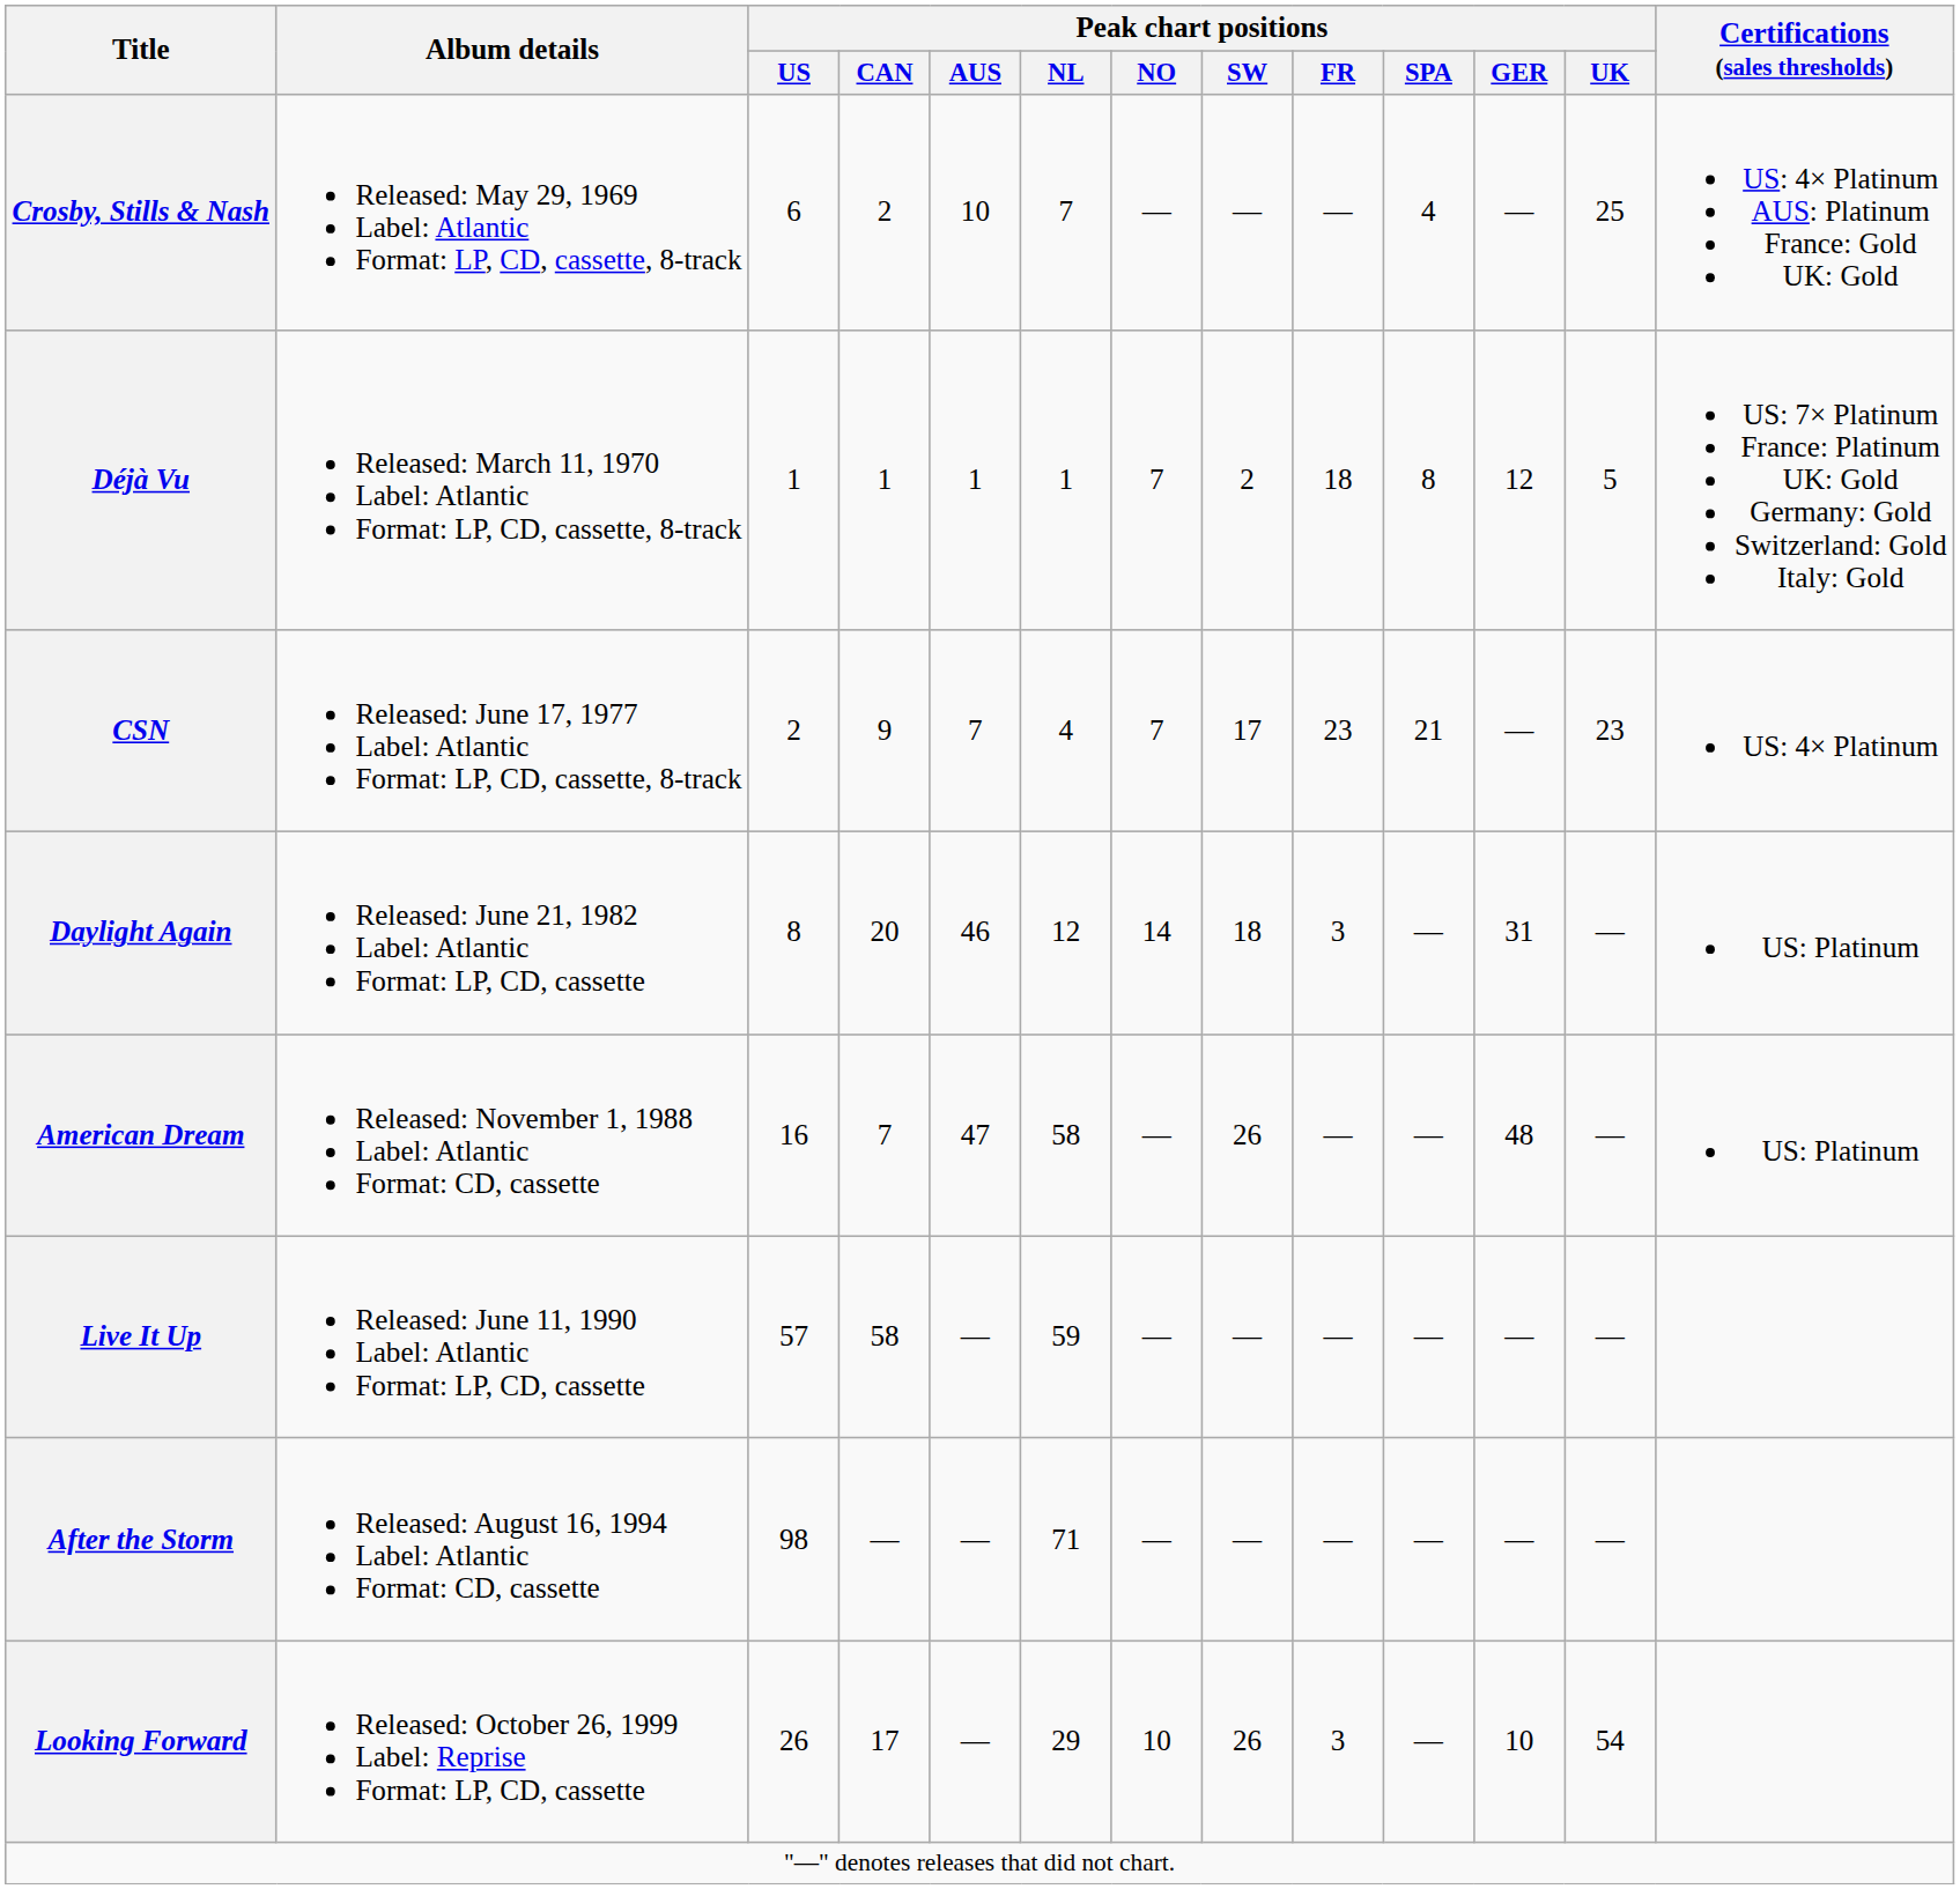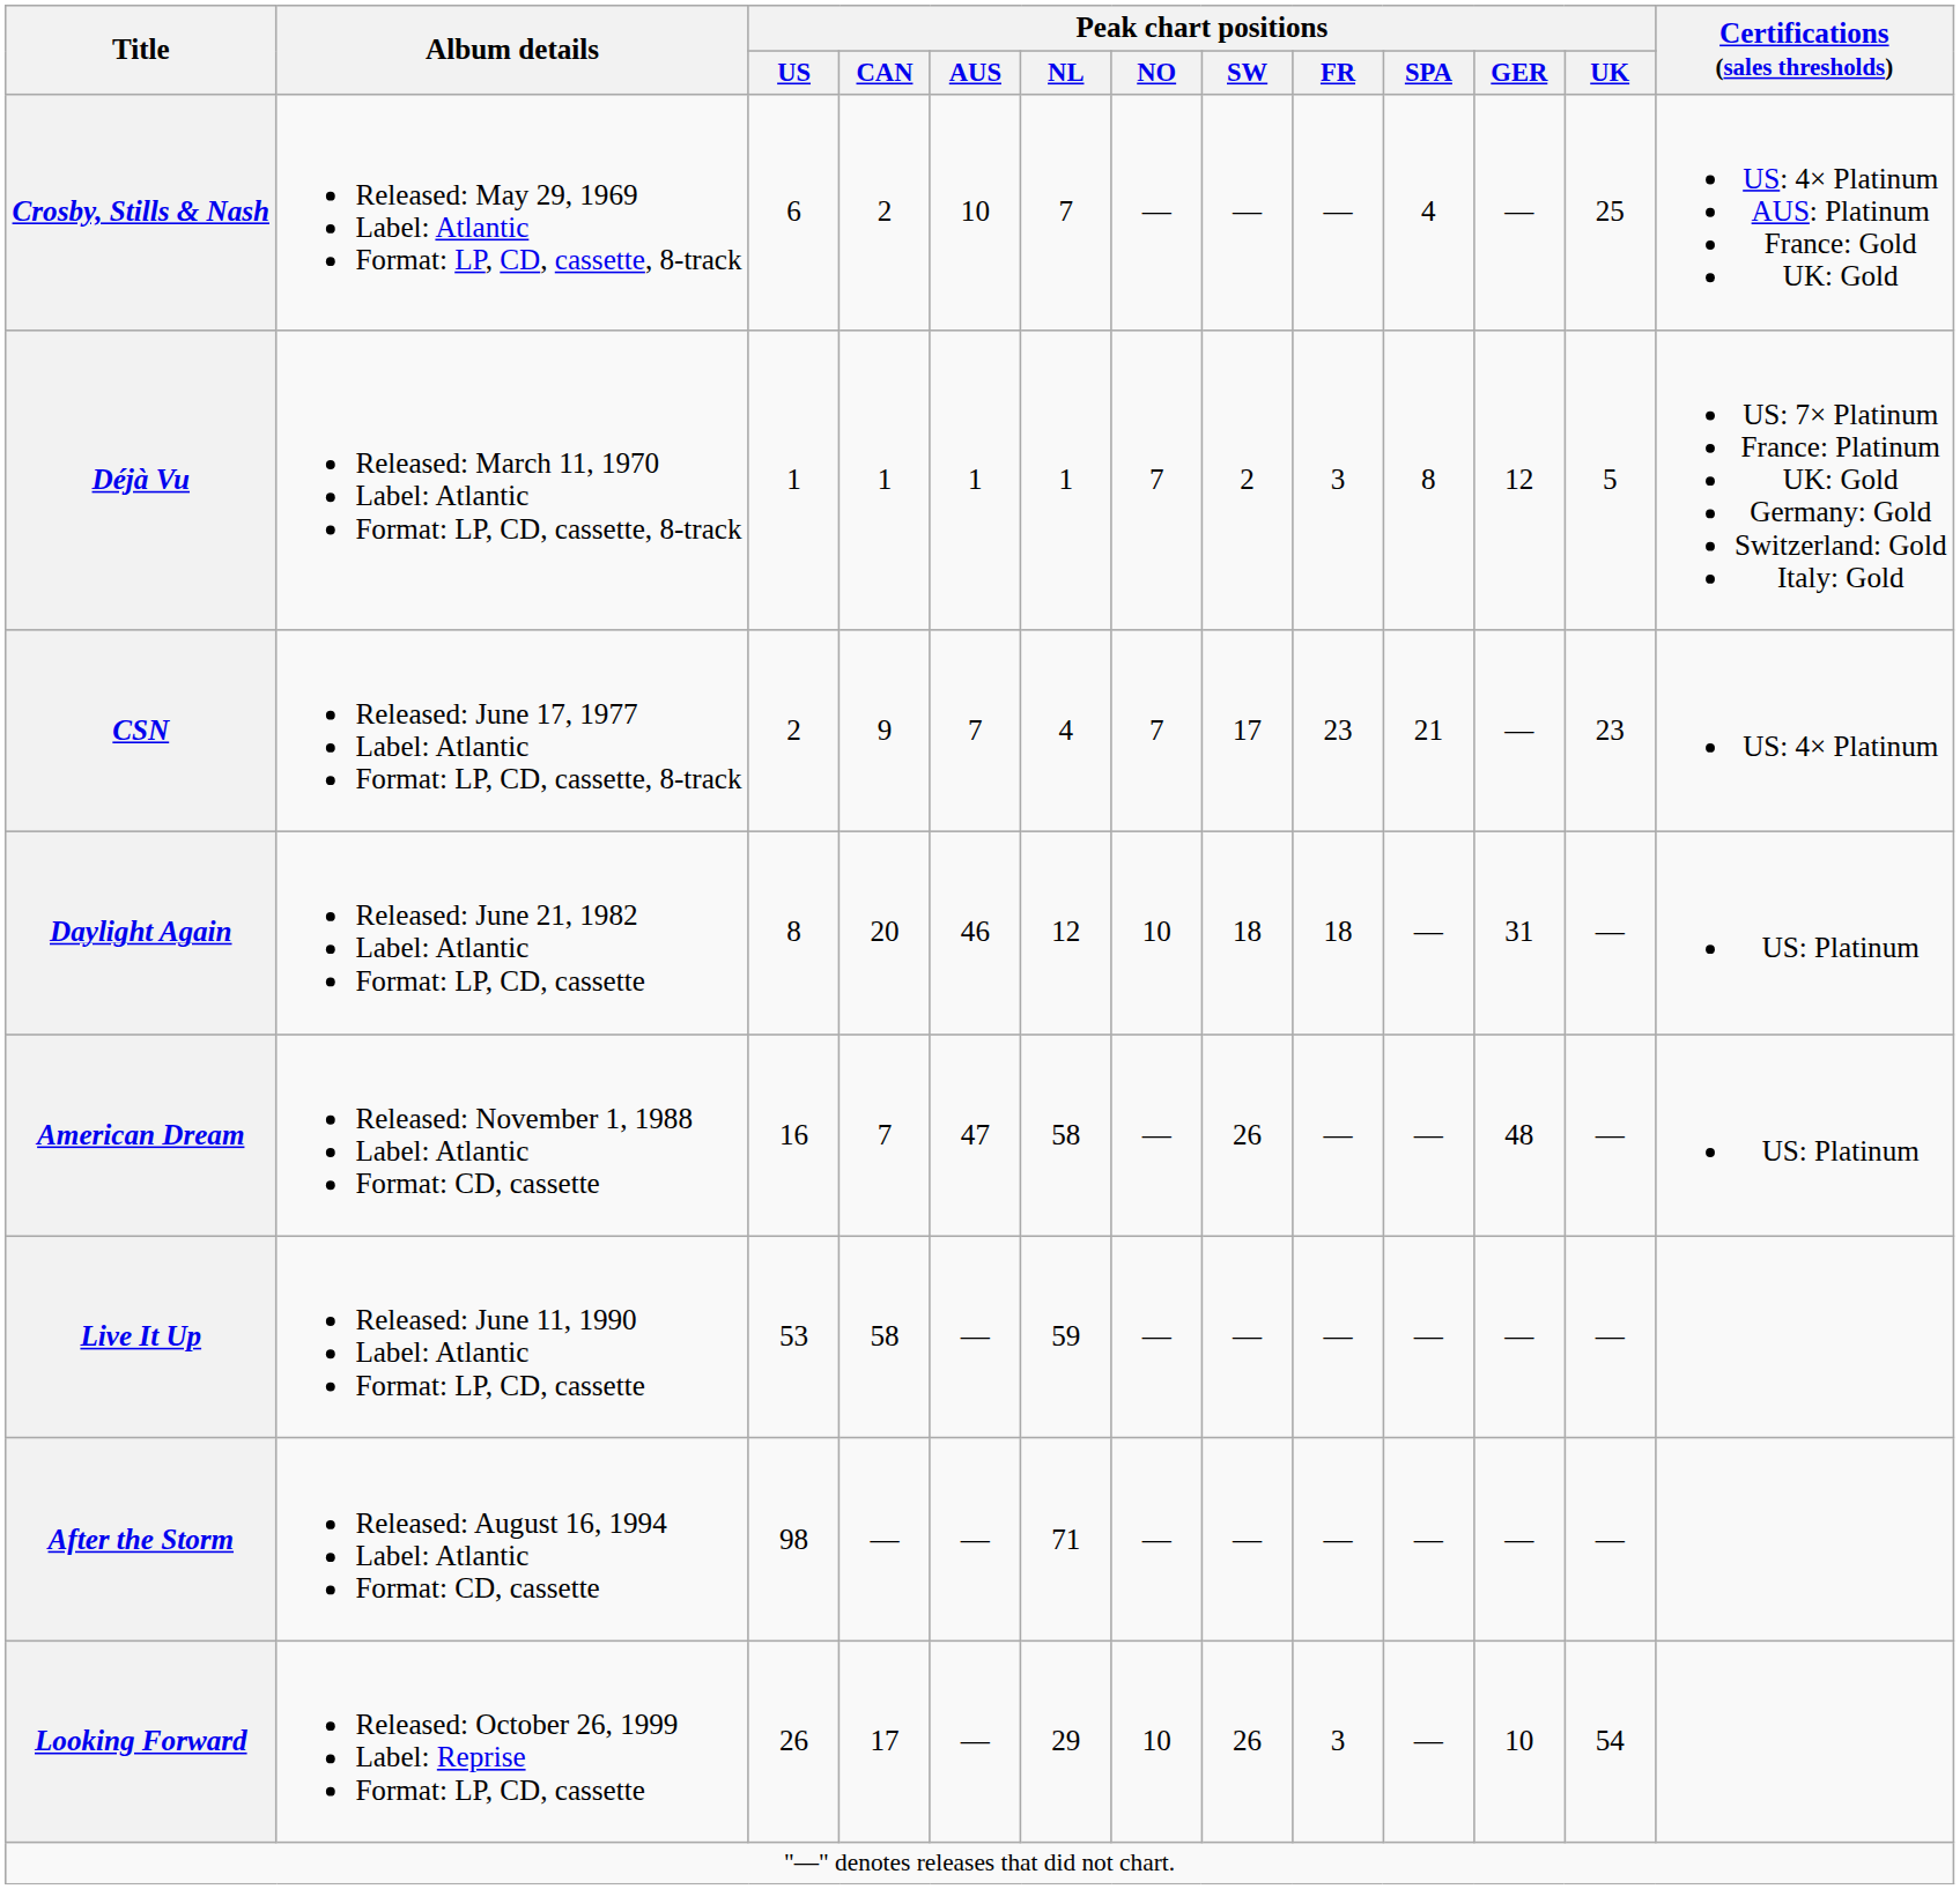Déjà Vu | Peak chart positions / FR: 18 -> 3
Daylight Again | Peak chart positions / NO: 14 -> 10
Daylight Again | Peak chart positions / FR: 3 -> 18
Live It Up | Peak chart positions / US: 57 -> 53
